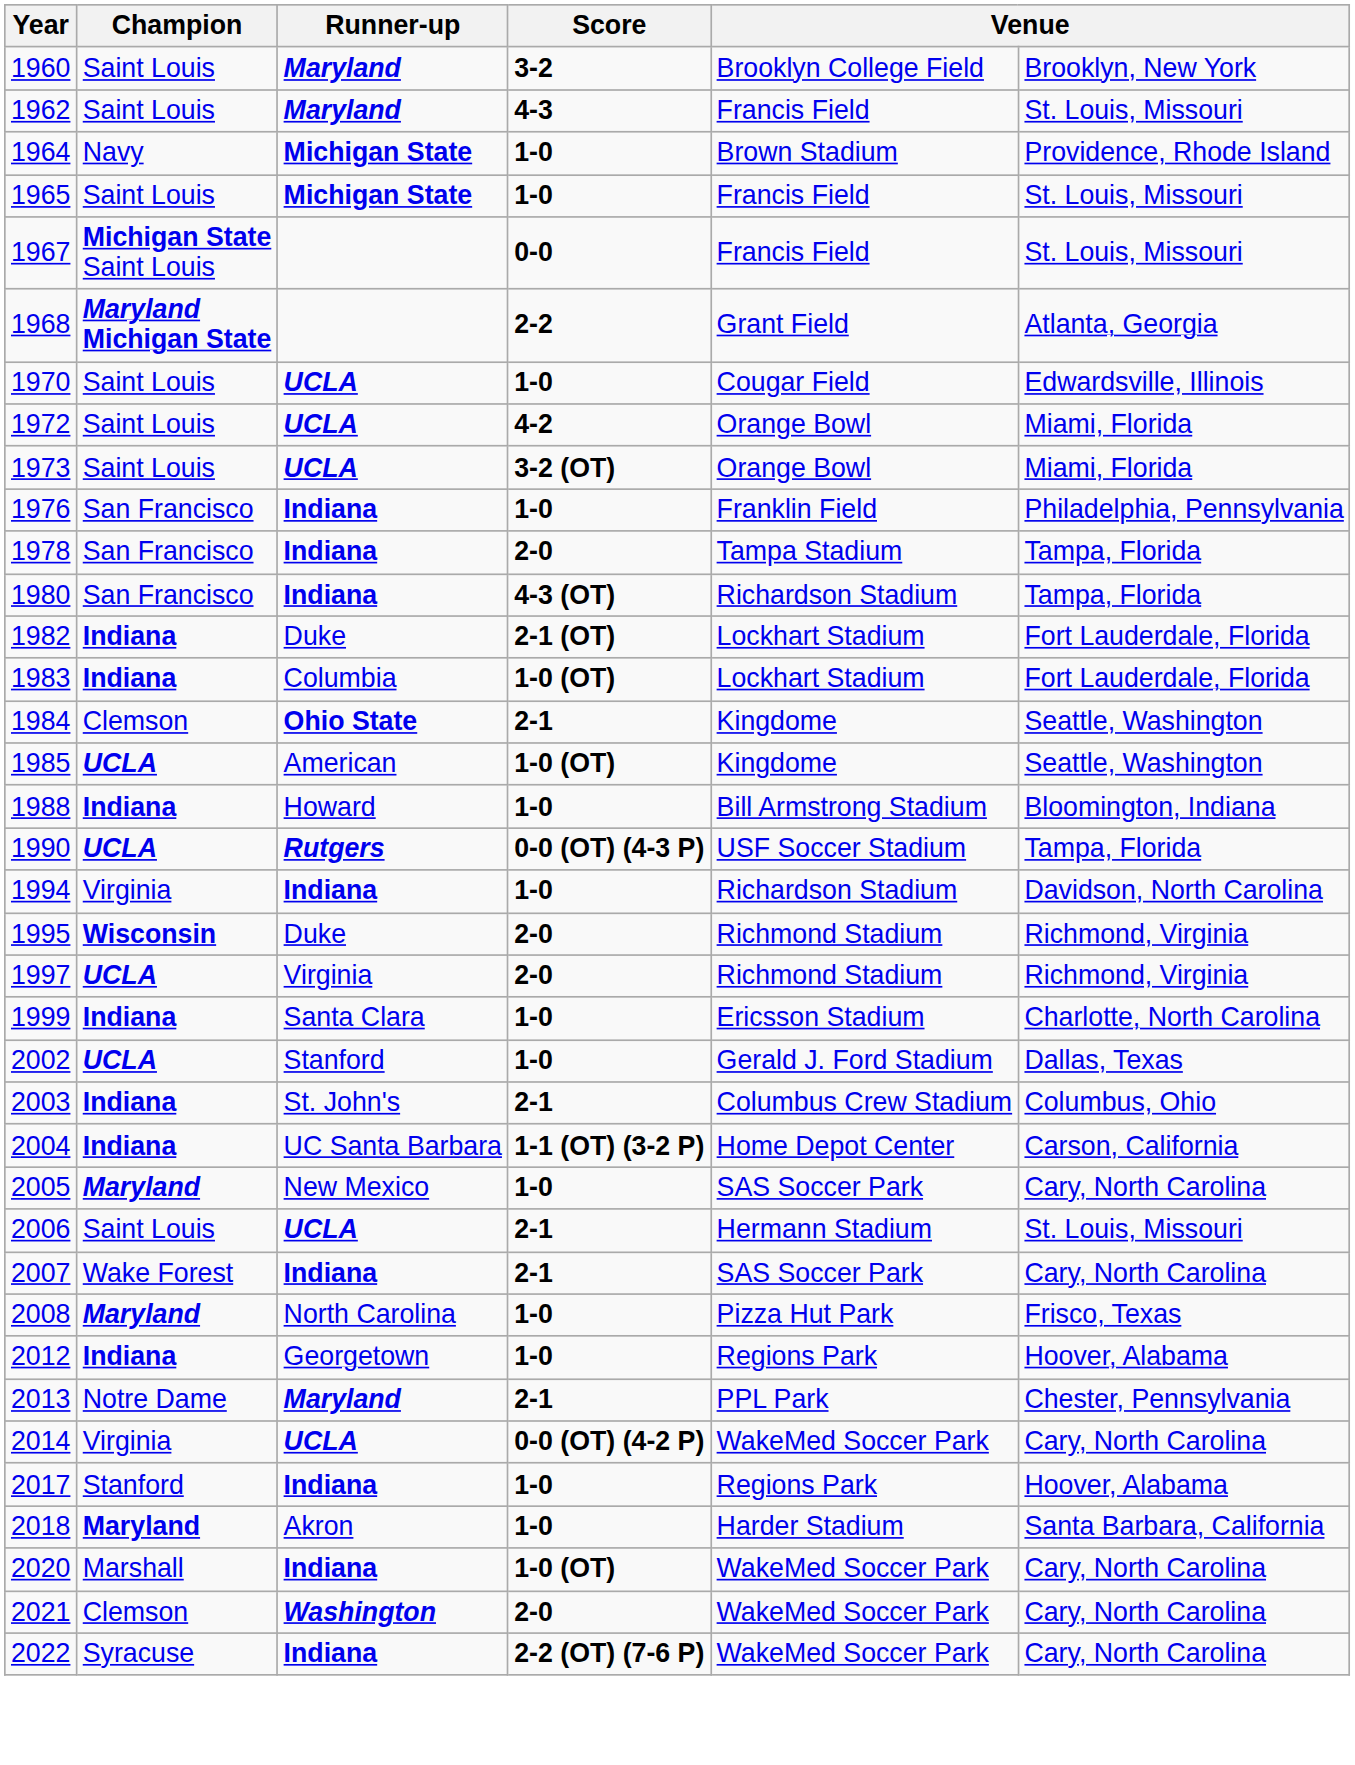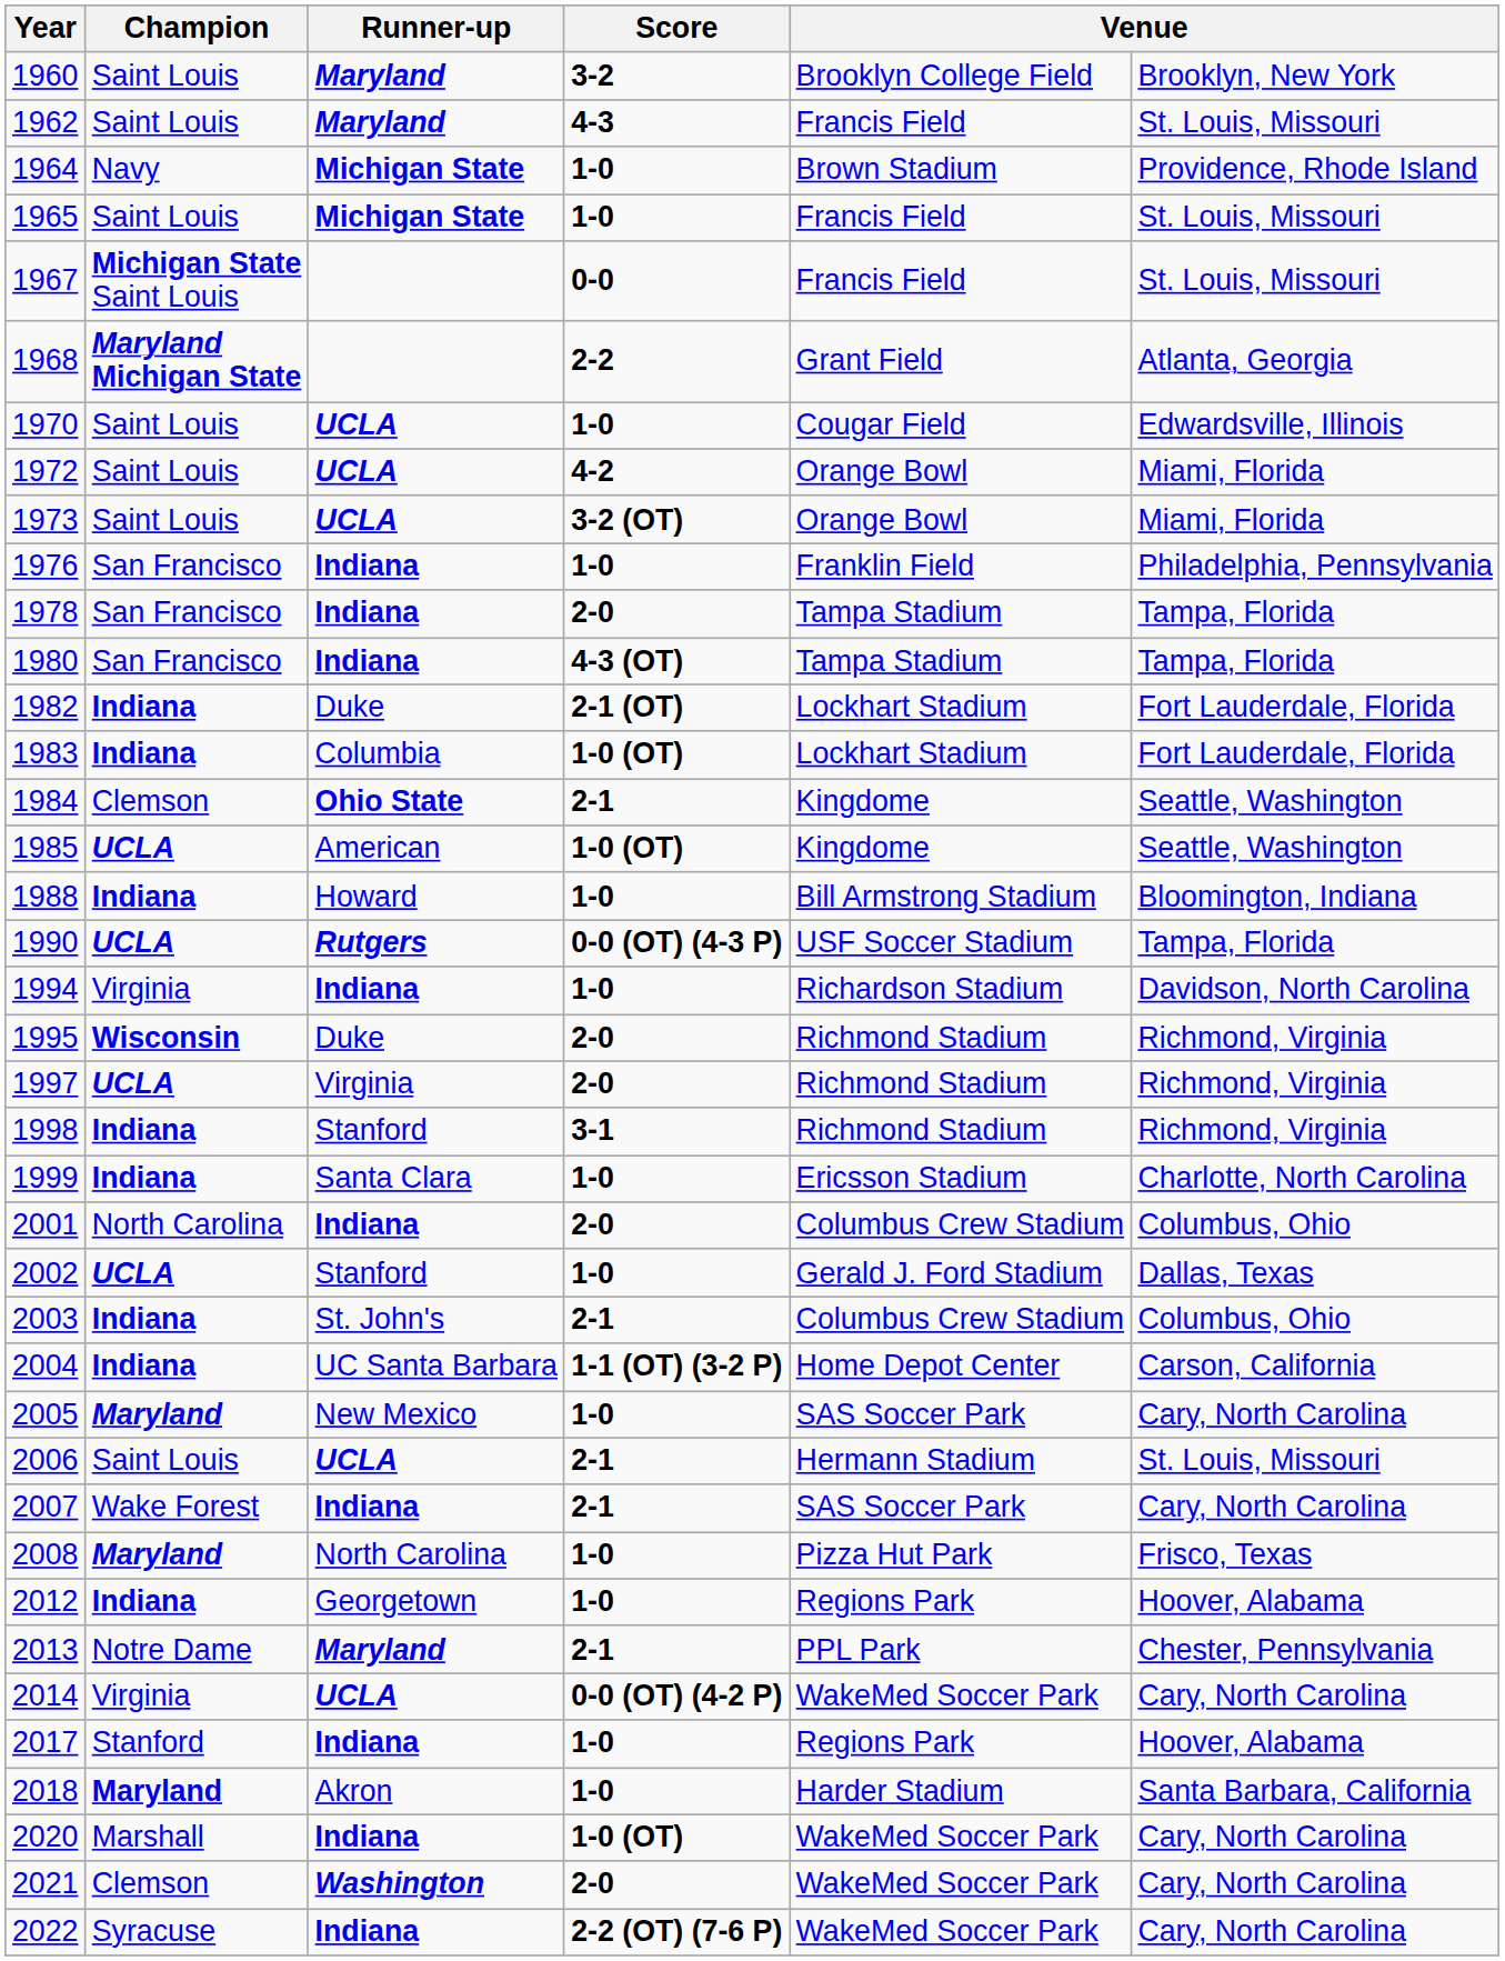1980 | column 5: Richardson Stadium -> Tampa Stadium
+ row: 1998 | Indiana | Stanford | 3-1 | Richmond Stadium | Richmond, Virginia
+ row: 2001 | North Carolina | Indiana | 2-0 | Columbus Crew Stadium | Columbus, Ohio
